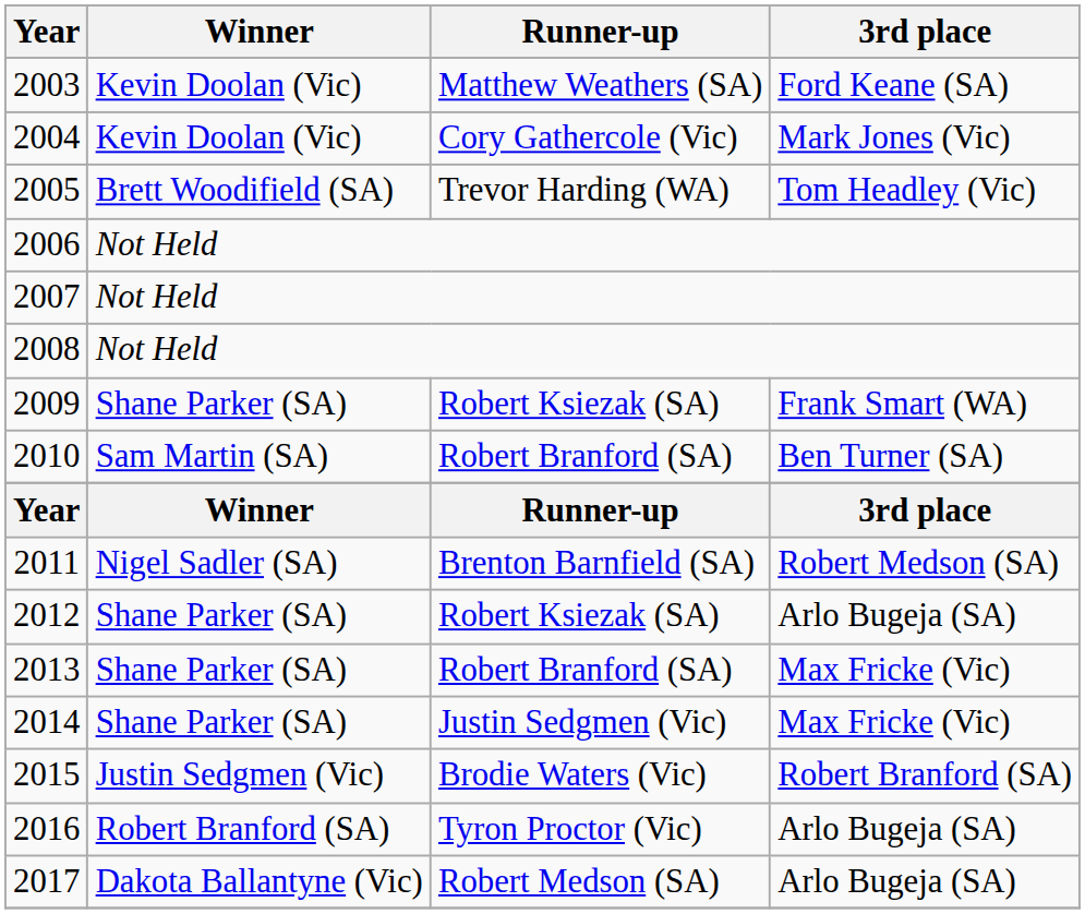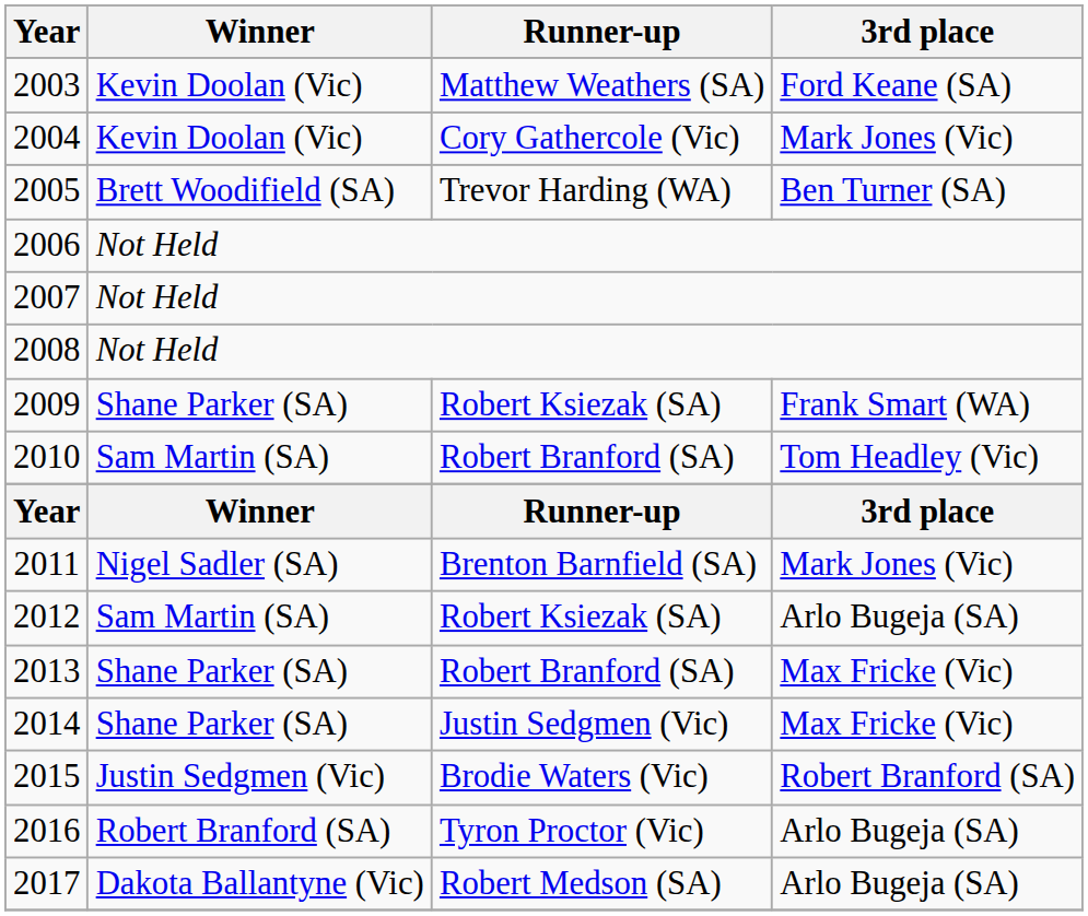2005 | 3rd place: Tom Headley (Vic) -> Ben Turner (SA)
2010 | 3rd place: Ben Turner (SA) -> Tom Headley (Vic)
2011 | 3rd place: Robert Medson (SA) -> Mark Jones (Vic)
2012 | Winner: Shane Parker (SA) -> Sam Martin (SA)
